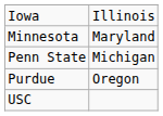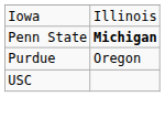- row: Minnesota | Maryland
Penn State | column 2: normal -> bold
